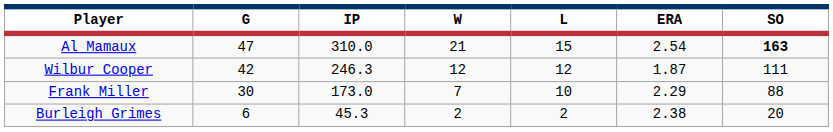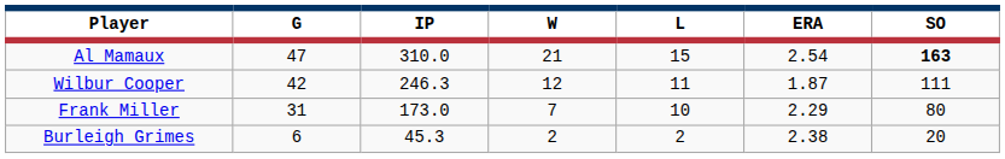Wilbur Cooper | L: 12 -> 11
Frank Miller | G: 30 -> 31
Frank Miller | SO: 88 -> 80
